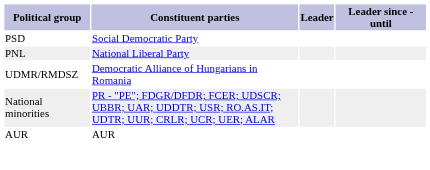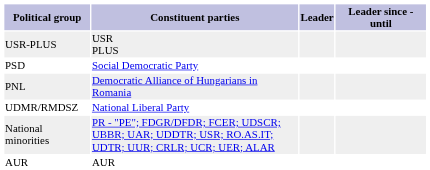+ row: USR-PLUS | USR PLUS
PNL | Constituent parties: National Liberal Party -> Democratic Alliance of Hungarians in Romania
UDMR/RMDSZ | Constituent parties: Democratic Alliance of Hungarians in Romania -> National Liberal Party
